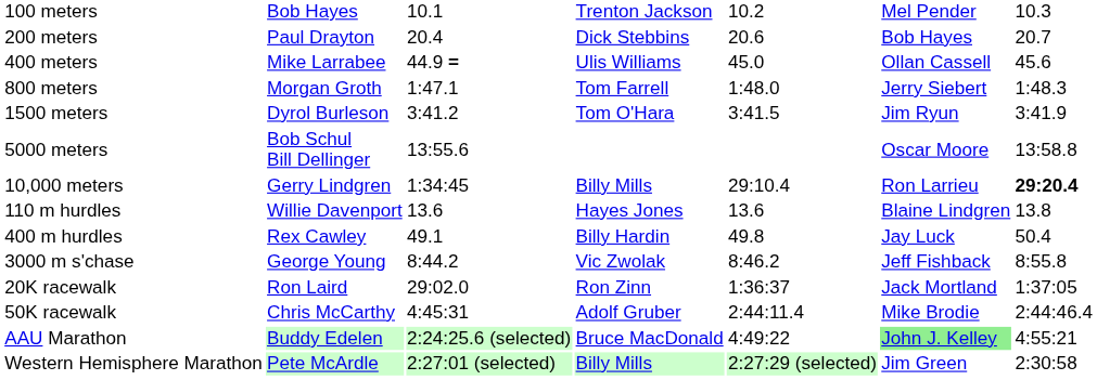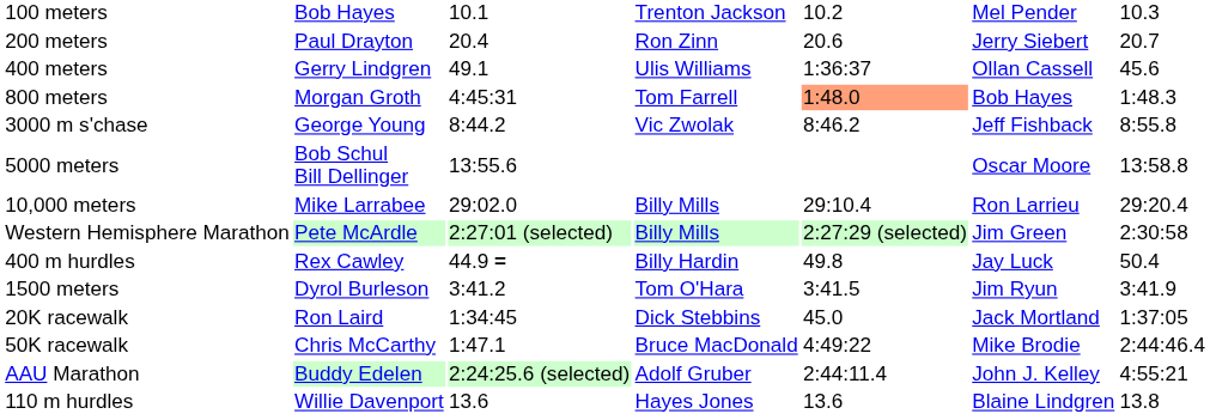200 meters | column 4: Dick Stebbins -> Ron Zinn
200 meters | column 6: Bob Hayes -> Jerry Siebert
400 meters | column 2: Mike Larrabee -> Gerry Lindgren
400 meters | column 3: 44.9 = -> 49.1
400 meters | column 5: 45.0 -> 1:36:37
800 meters | column 3: 1:47.1 -> 4:45:31
800 meters | column 5: no background -> lightsalmon background
800 meters | column 6: Jerry Siebert -> Bob Hayes
rows swapped: 1500 meters <-> 3000 m s'chase
10,000 meters | column 2: Gerry Lindgren -> Mike Larrabee
10,000 meters | column 3: 1:34:45 -> 29:02.0
10,000 meters | column 7: bold -> normal
rows swapped: 110 m hurdles <-> Western Hemisphere Marathon
400 m hurdles | column 3: 49.1 -> 44.9 =
20K racewalk | column 3: 29:02.0 -> 1:34:45
20K racewalk | column 4: Ron Zinn -> Dick Stebbins
20K racewalk | column 5: 1:36:37 -> 45.0
50K racewalk | column 3: 4:45:31 -> 1:47.1
50K racewalk | column 4: Adolf Gruber -> Bruce MacDonald
50K racewalk | column 5: 2:44:11.4 -> 4:49:22
AAU Marathon | column 4: Bruce MacDonald -> Adolf Gruber
AAU Marathon | column 5: 4:49:22 -> 2:44:11.4
AAU Marathon | column 6: lightgreen background -> no background
